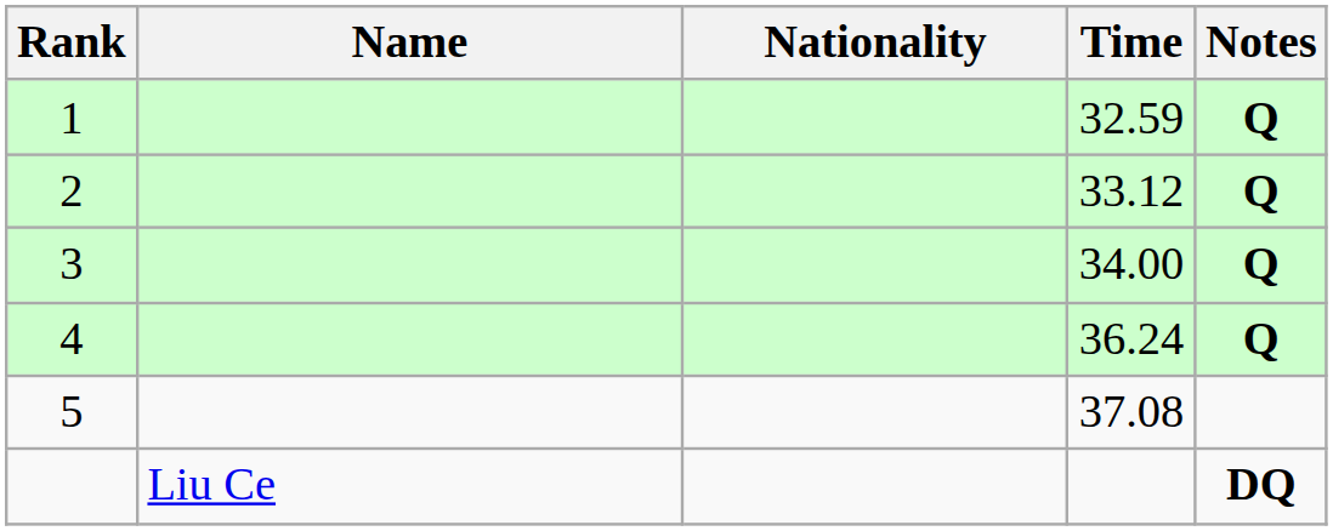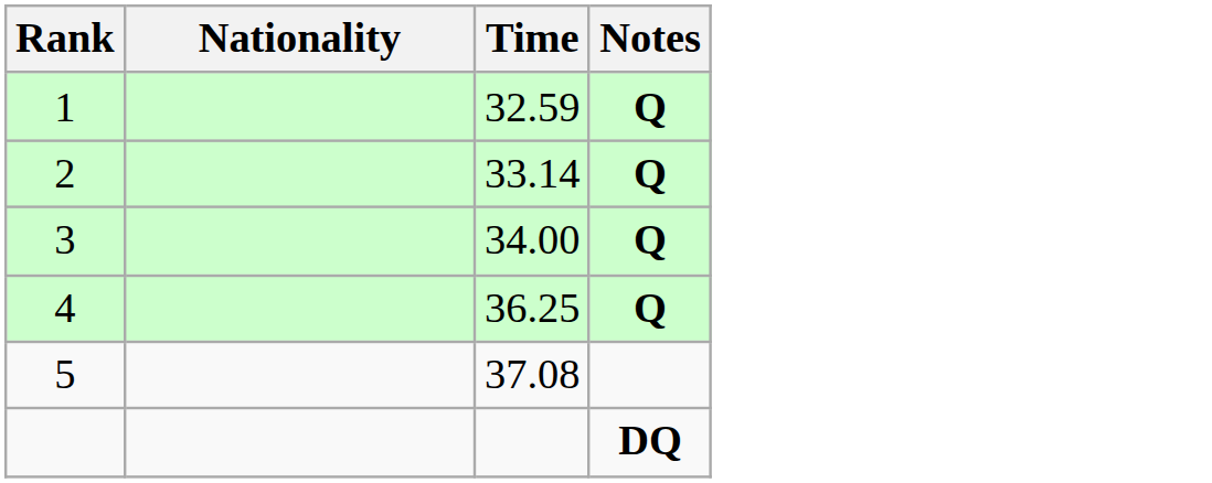- column: Name | Liu Ce
2 | Time: 33.12 -> 33.14
4 | Time: 36.24 -> 36.25
